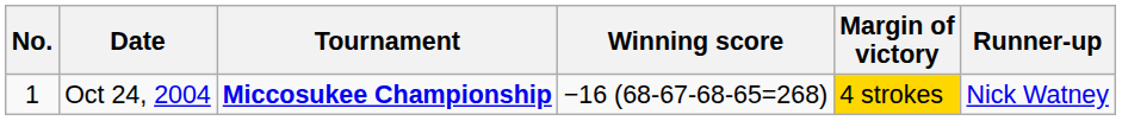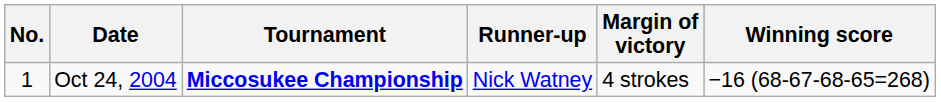columns swapped: Winning score <-> Runner-up
Oct 24, 2004 | Margin of victory: gold background -> no background
